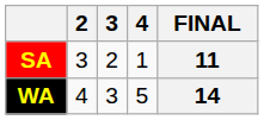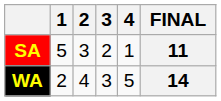+ column: 1 | 5 | 2
